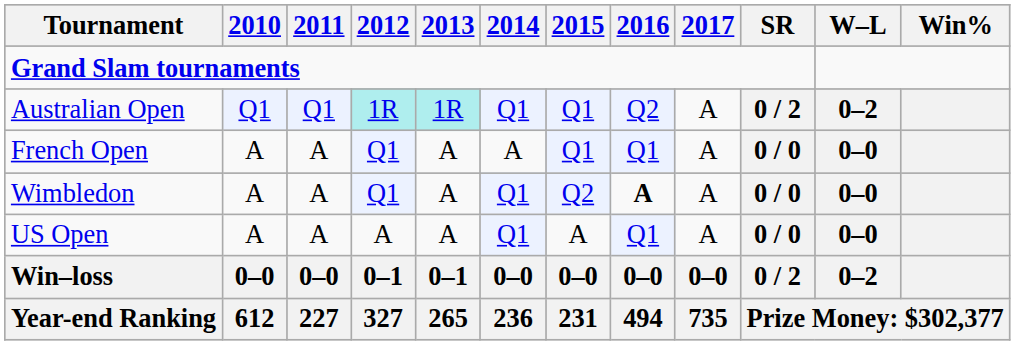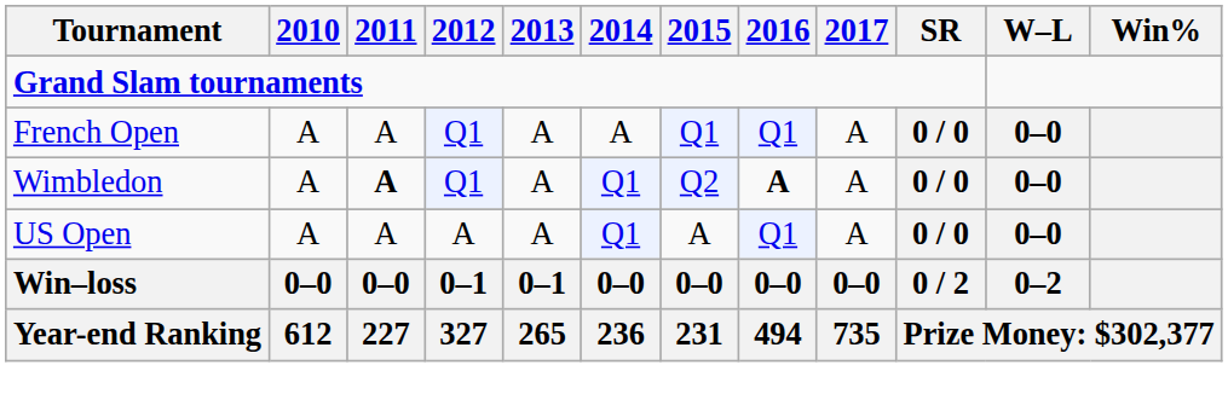- row: Australian Open | Q1 | Q1 | 1R | 1R | Q1 | Q1 | Q2 | A | 0 / 2 | 0–2
Wimbledon | 2011: normal -> bold
